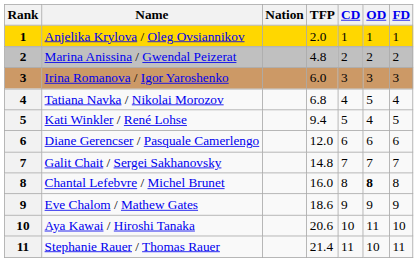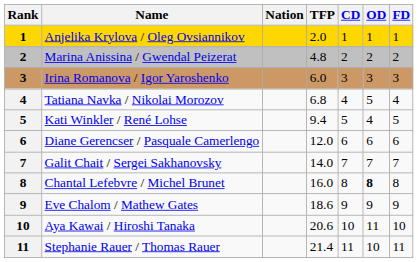Galit Chait / Sergei Sakhanovsky | TFP: 14.8 -> 14.0
